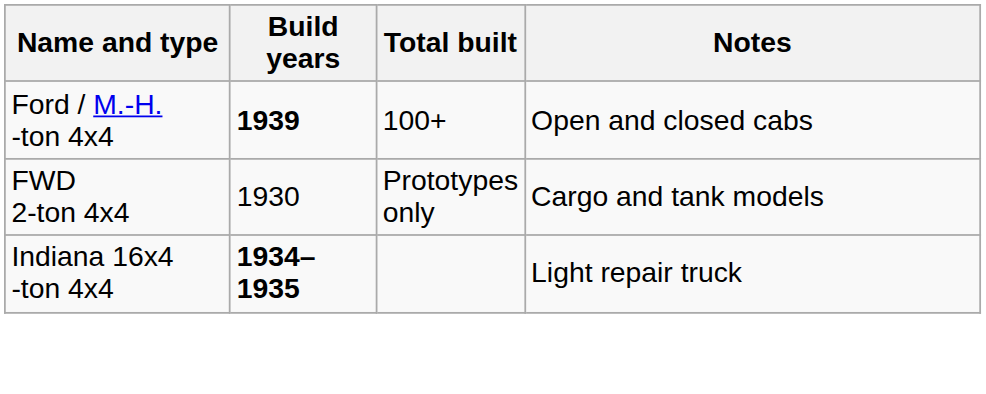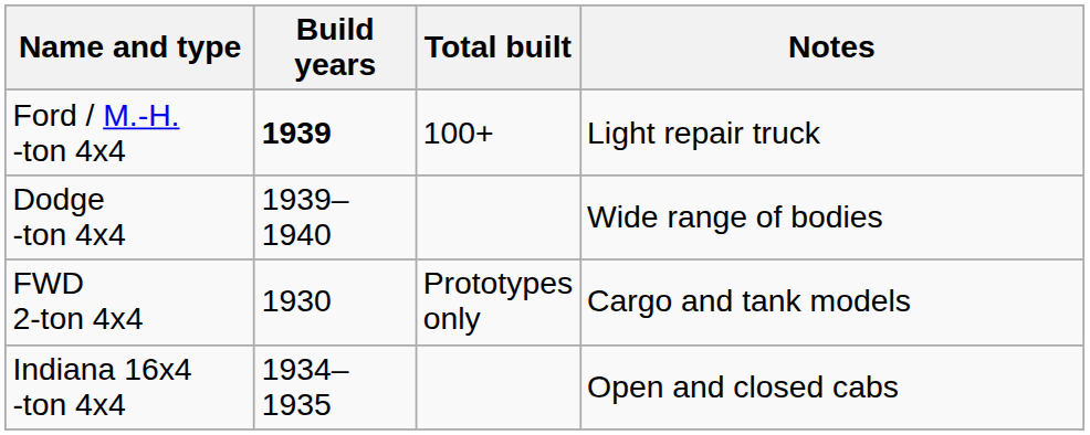Ford / M.-H. -ton 4x4 | Notes: Open and closed cabs -> Light repair truck
+ row: Dodge -ton 4x4 | 1939–1940 | Wide range of bodies
Indiana 16x4 -ton 4x4 | Build years: bold -> normal
Indiana 16x4 -ton 4x4 | Notes: Light repair truck -> Open and closed cabs
